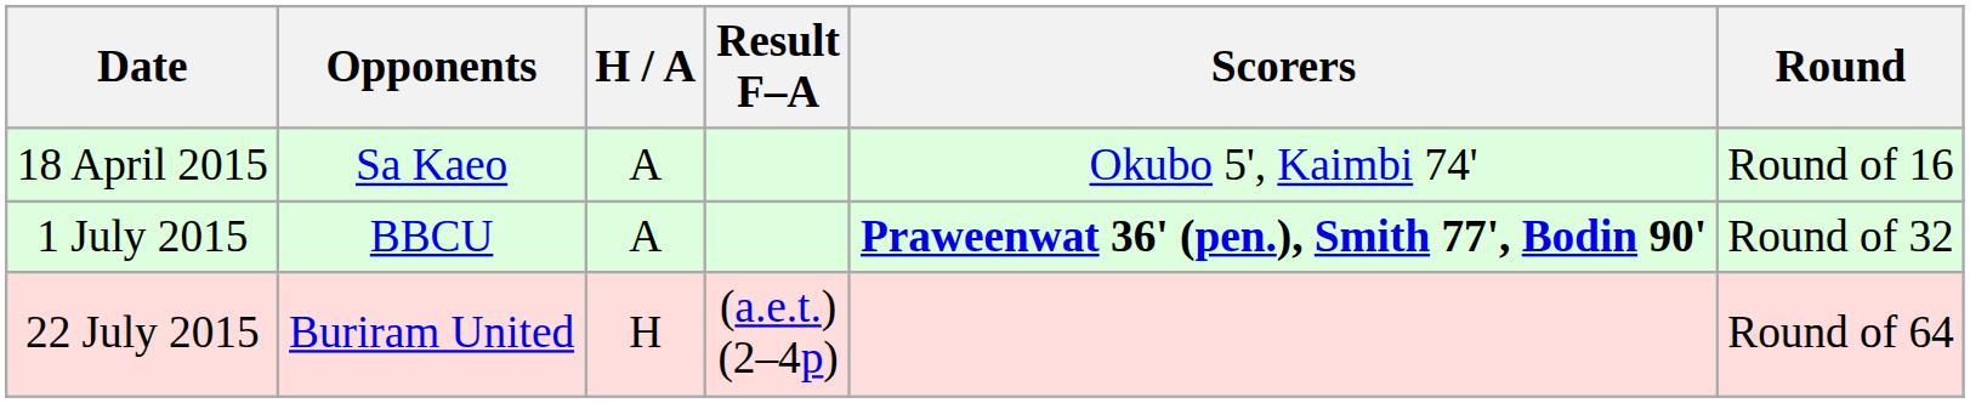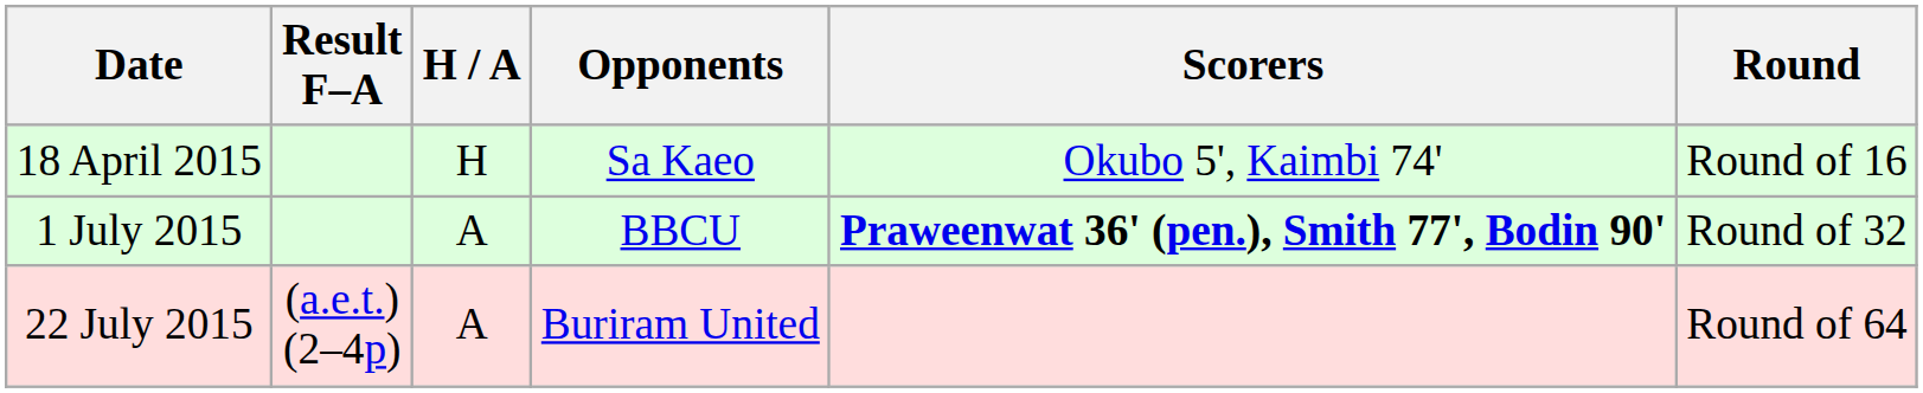columns swapped: Opponents <-> Result F–A
18 April 2015 | H / A: A -> H
22 July 2015 | H / A: H -> A
